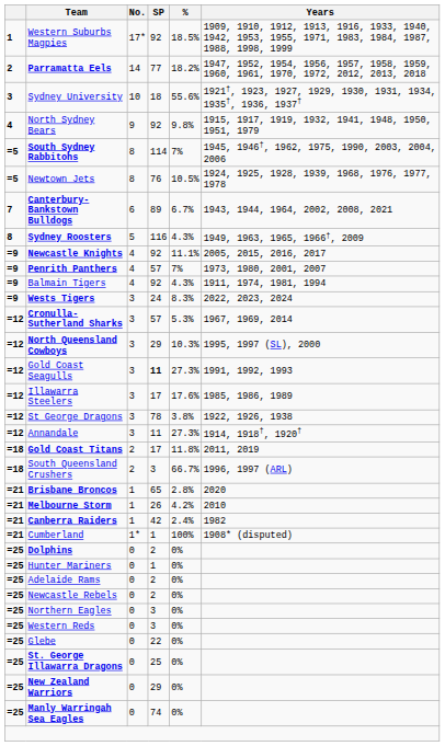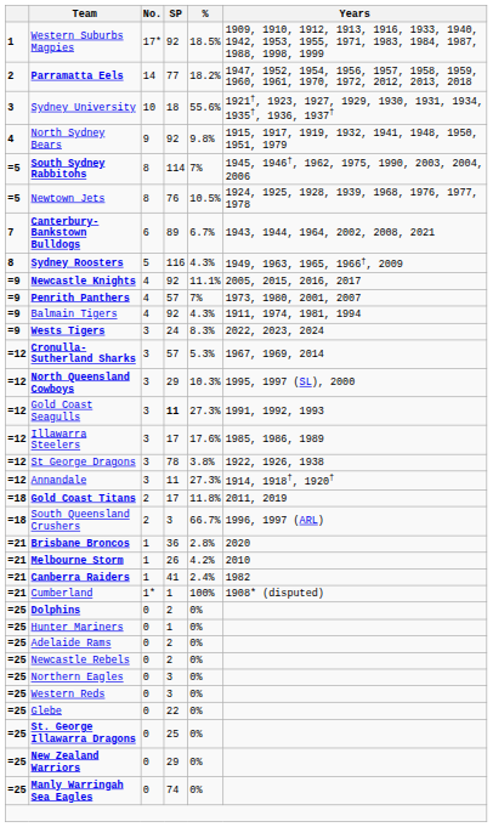Brisbane Broncos | SP: 65 -> 36
Canberra Raiders | SP: 42 -> 41
